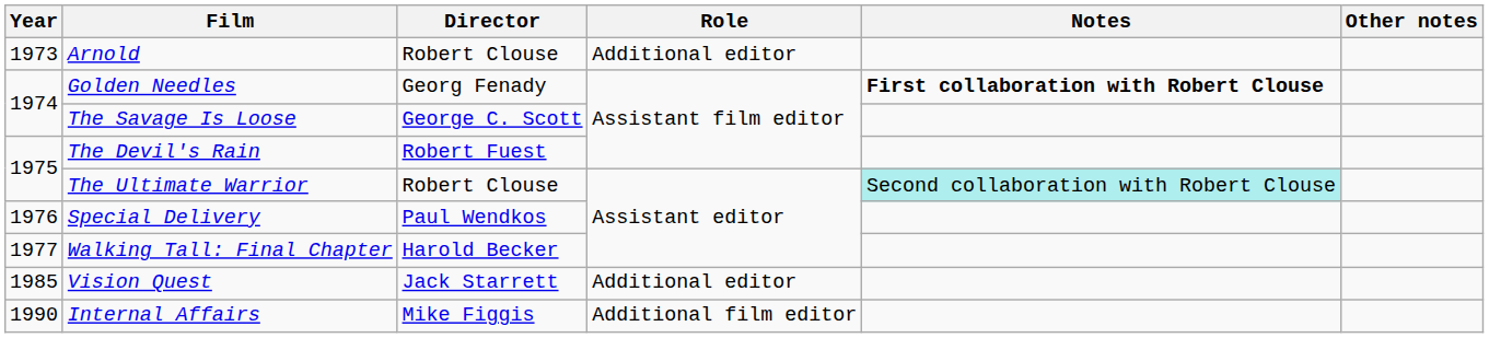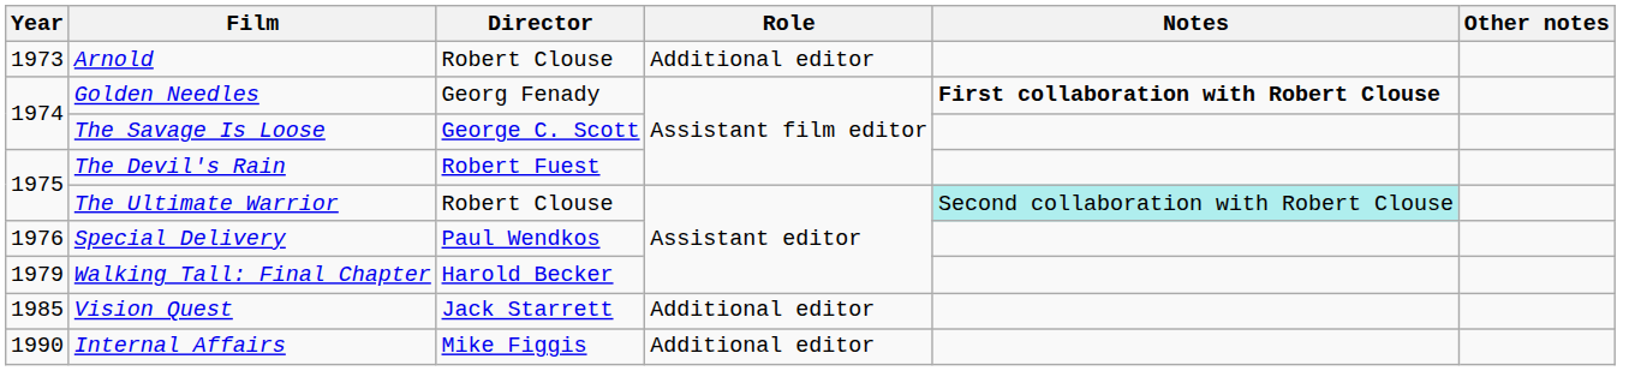Walking Tall: Final Chapter | Year: 1977 -> 1979
Internal Affairs | Role: Additional film editor -> Additional editor
